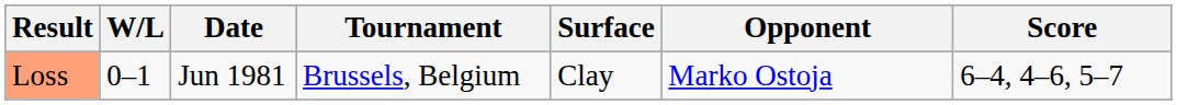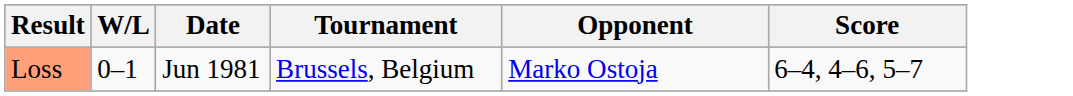- column: Surface | Clay
